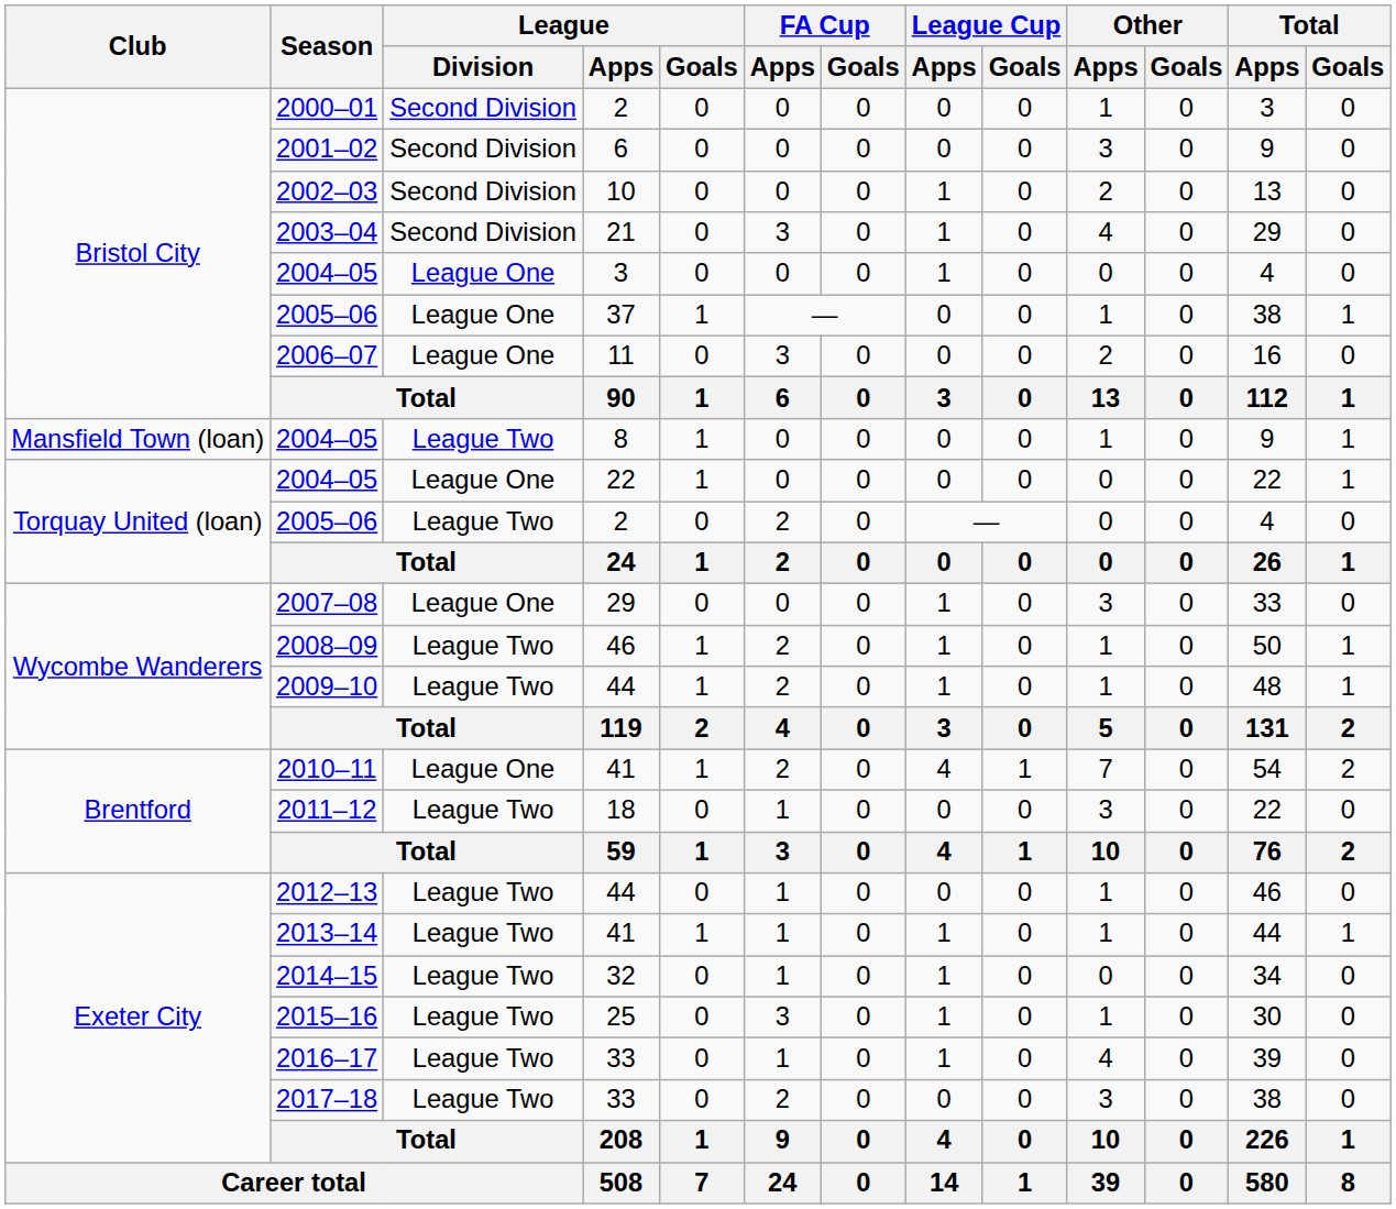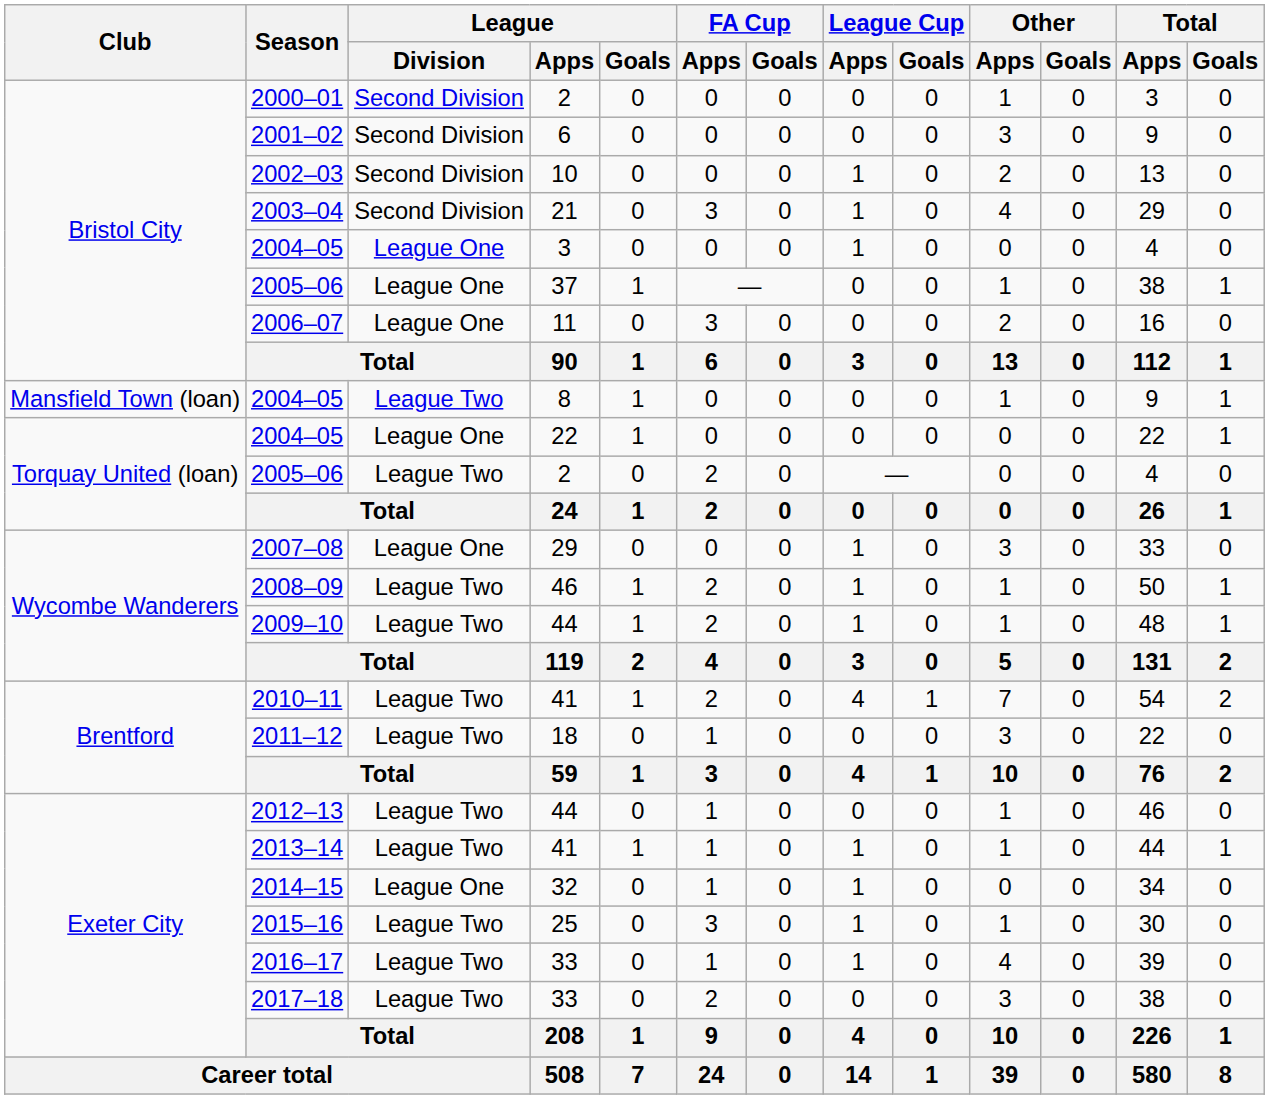2010–11 | League / Division: League One -> League Two
2014–15 | League / Division: League Two -> League One
